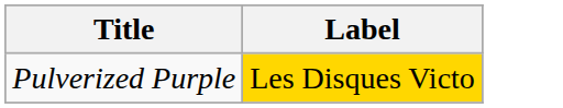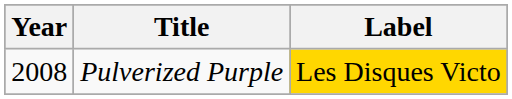+ column: Year | 2008
